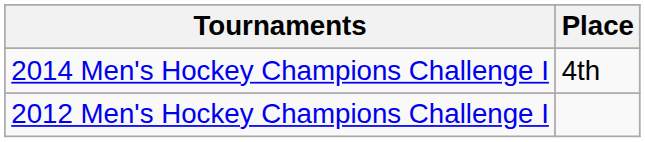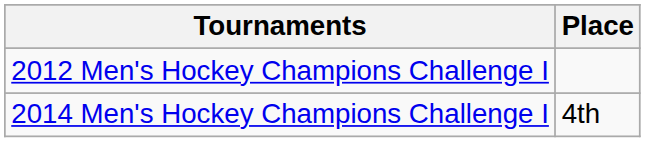rows swapped: 2012 Men's Hockey Champions Challenge I <-> 2014 Men's Hockey Champions Challenge I
